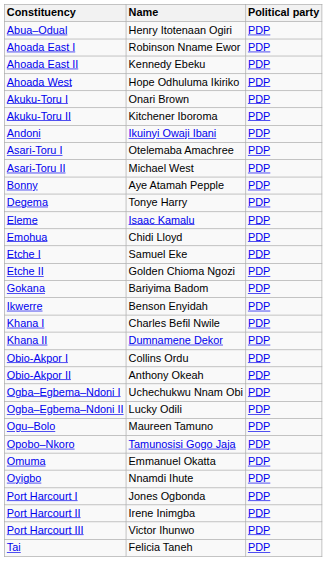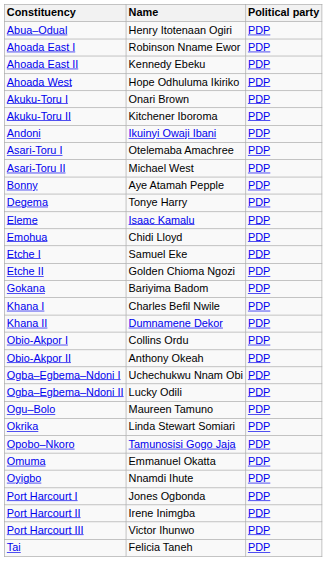- row: Ikwerre | Benson Enyidah | PDP
+ row: Okrika | Linda Stewart Somiari | PDP
